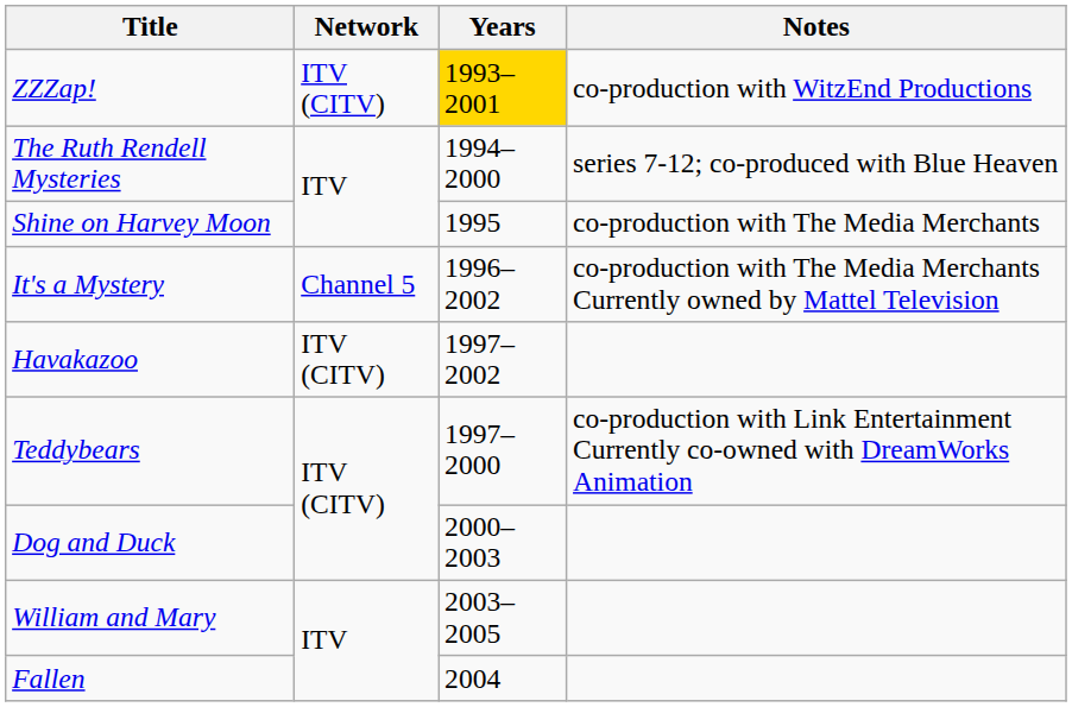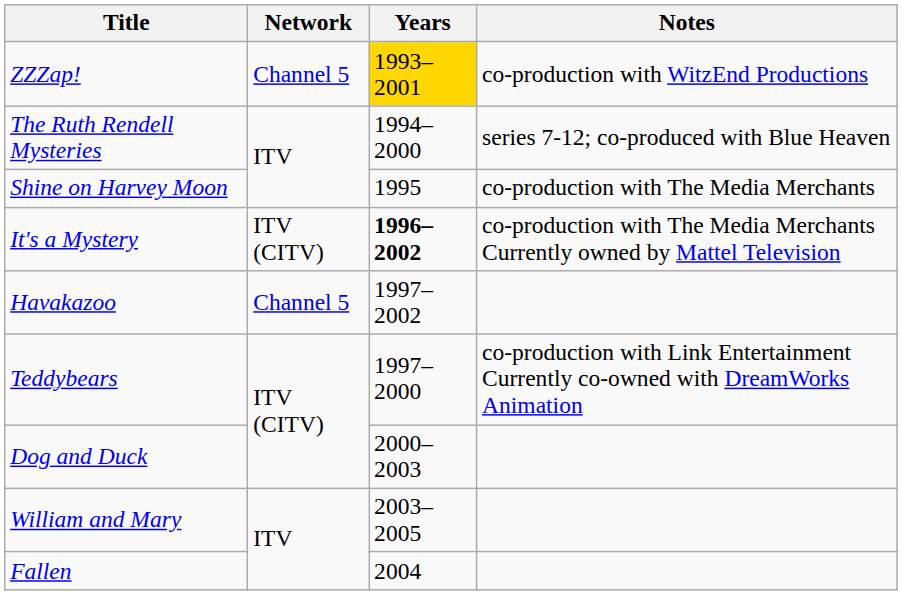ZZZap! | Network: ITV (CITV) -> Channel 5
It's a Mystery | Network: Channel 5 -> ITV (CITV)
It's a Mystery | Years: normal -> bold
Havakazoo | Network: ITV (CITV) -> Channel 5
